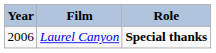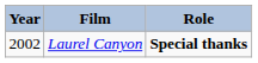Laurel Canyon | Year: 2006 -> 2002
